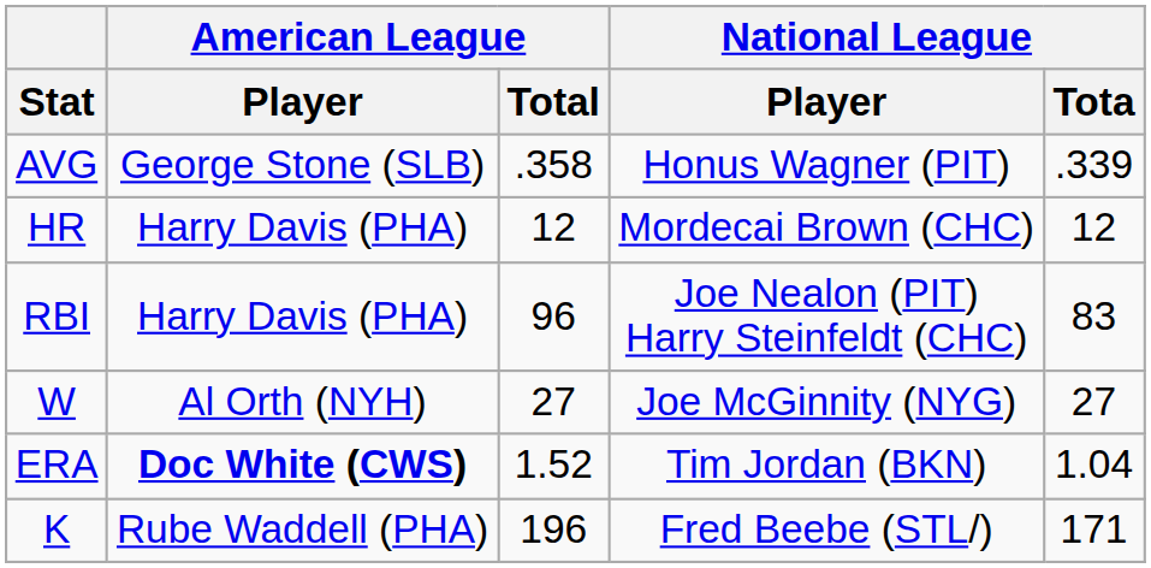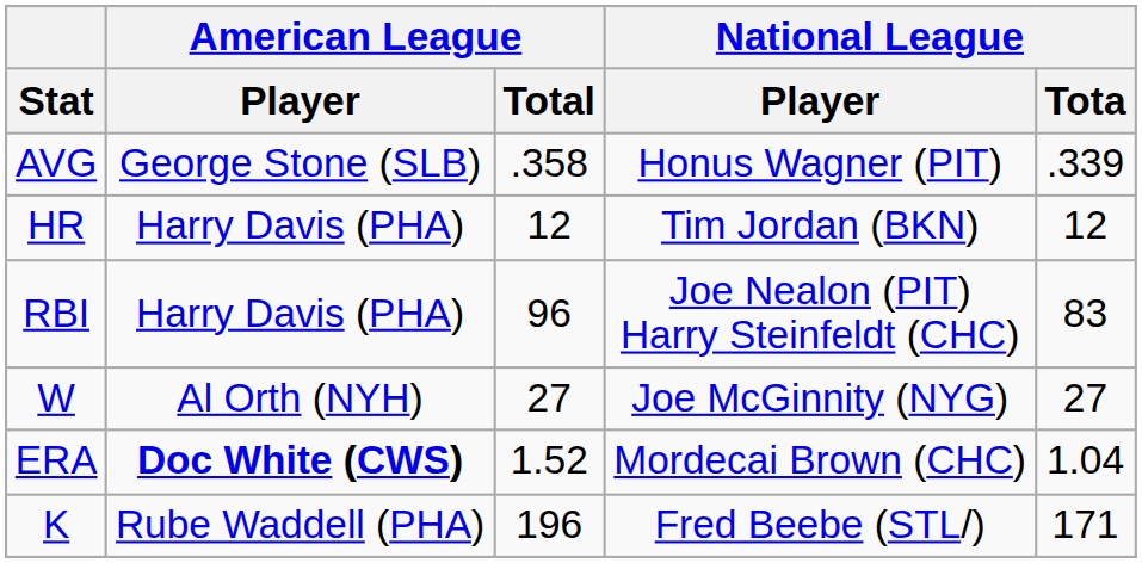HR | National League / Player: Mordecai Brown (CHC) -> Tim Jordan (BKN)
ERA | National League / Player: Tim Jordan (BKN) -> Mordecai Brown (CHC)
